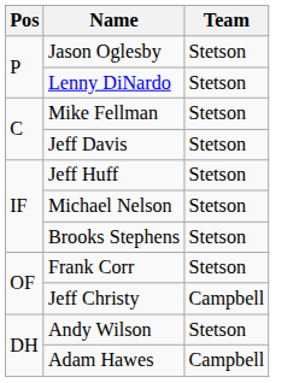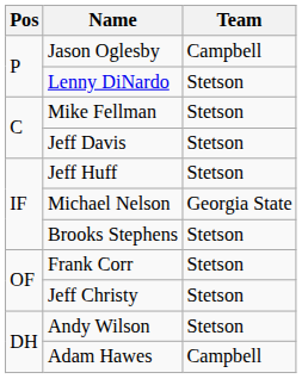Jason Oglesby | Team: Stetson -> Campbell
Michael Nelson | Team: Stetson -> Georgia State
Jeff Christy | Team: Campbell -> Stetson
